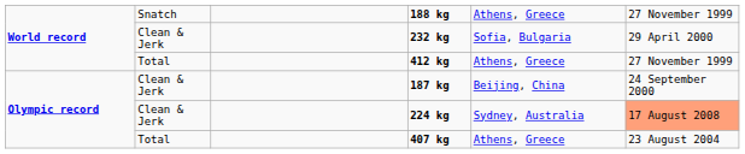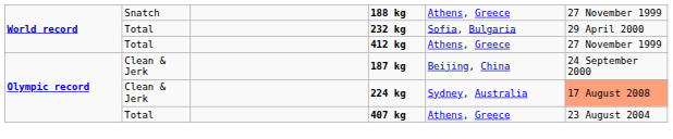232 kg | column 2: Clean & Jerk -> Total
